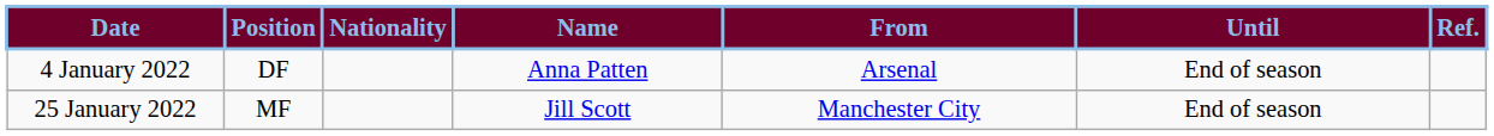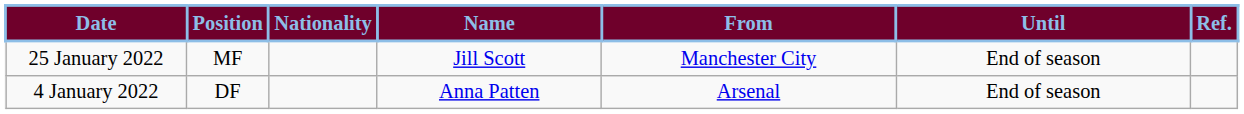rows swapped: 4 January 2022 <-> 25 January 2022
